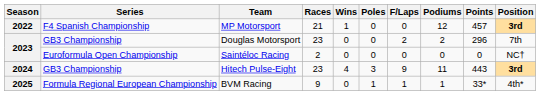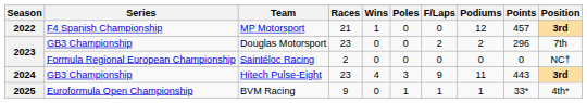Saintéloc Racing | Series: Euroformula Open Championship -> Formula Regional European Championship
BVM Racing | Series: Formula Regional European Championship -> Euroformula Open Championship
